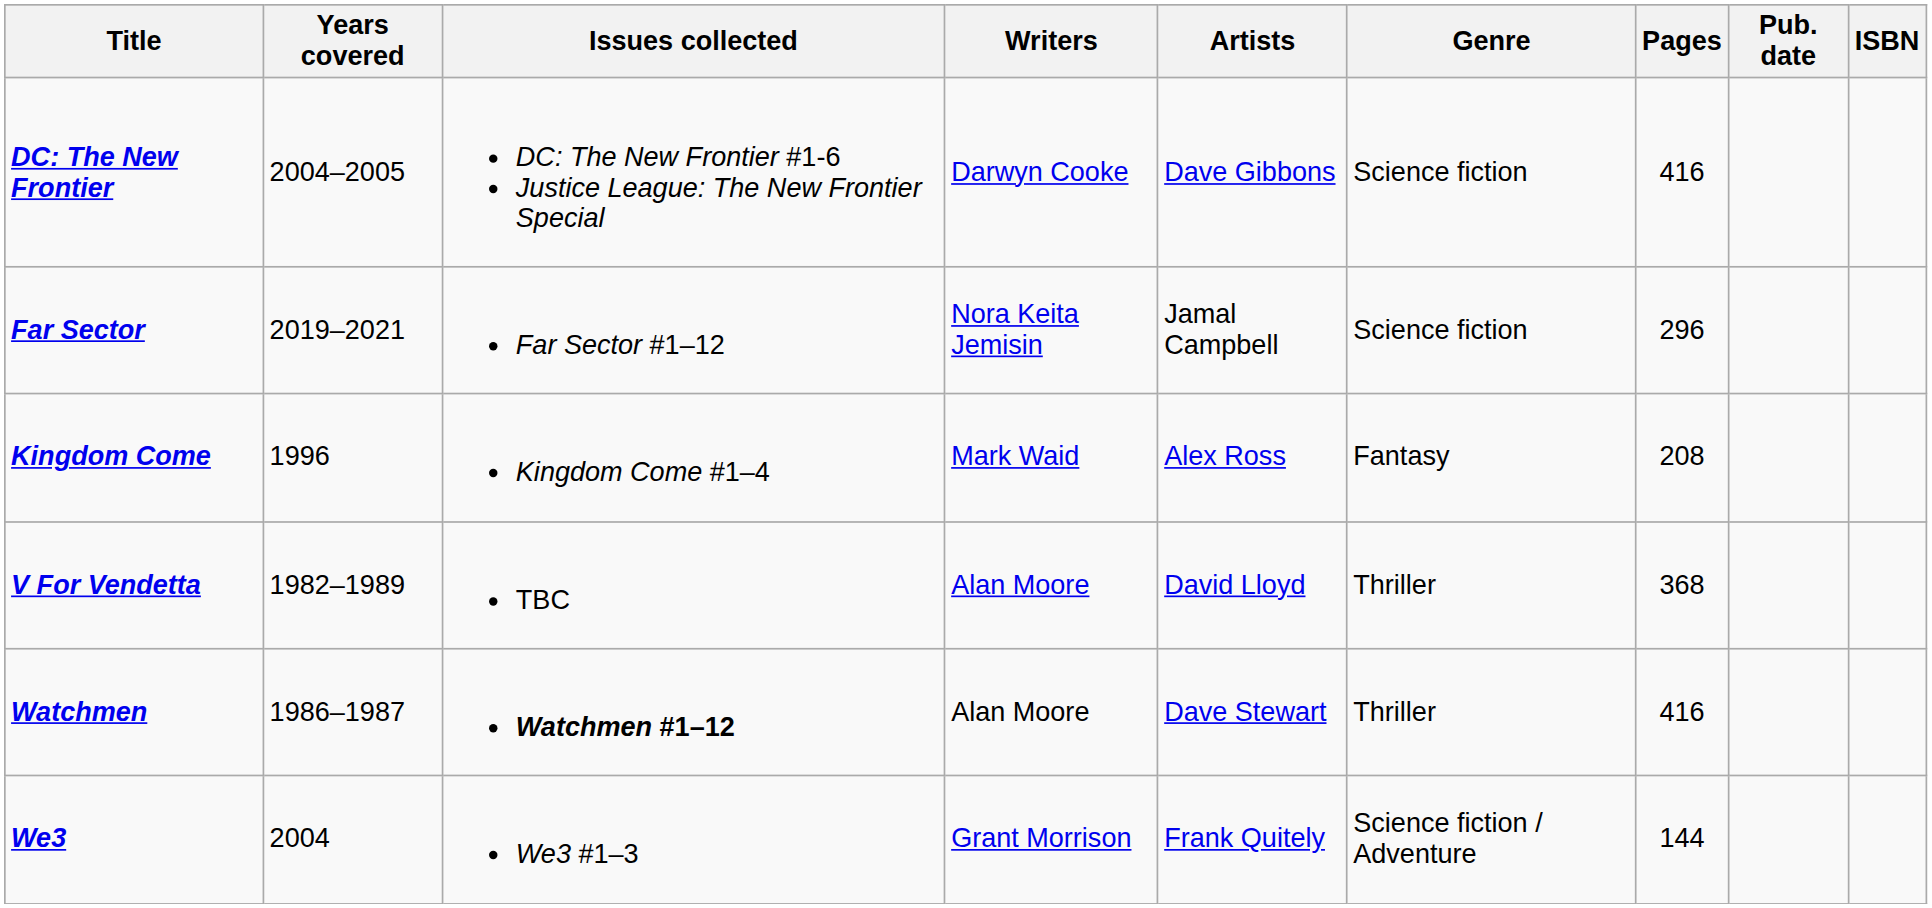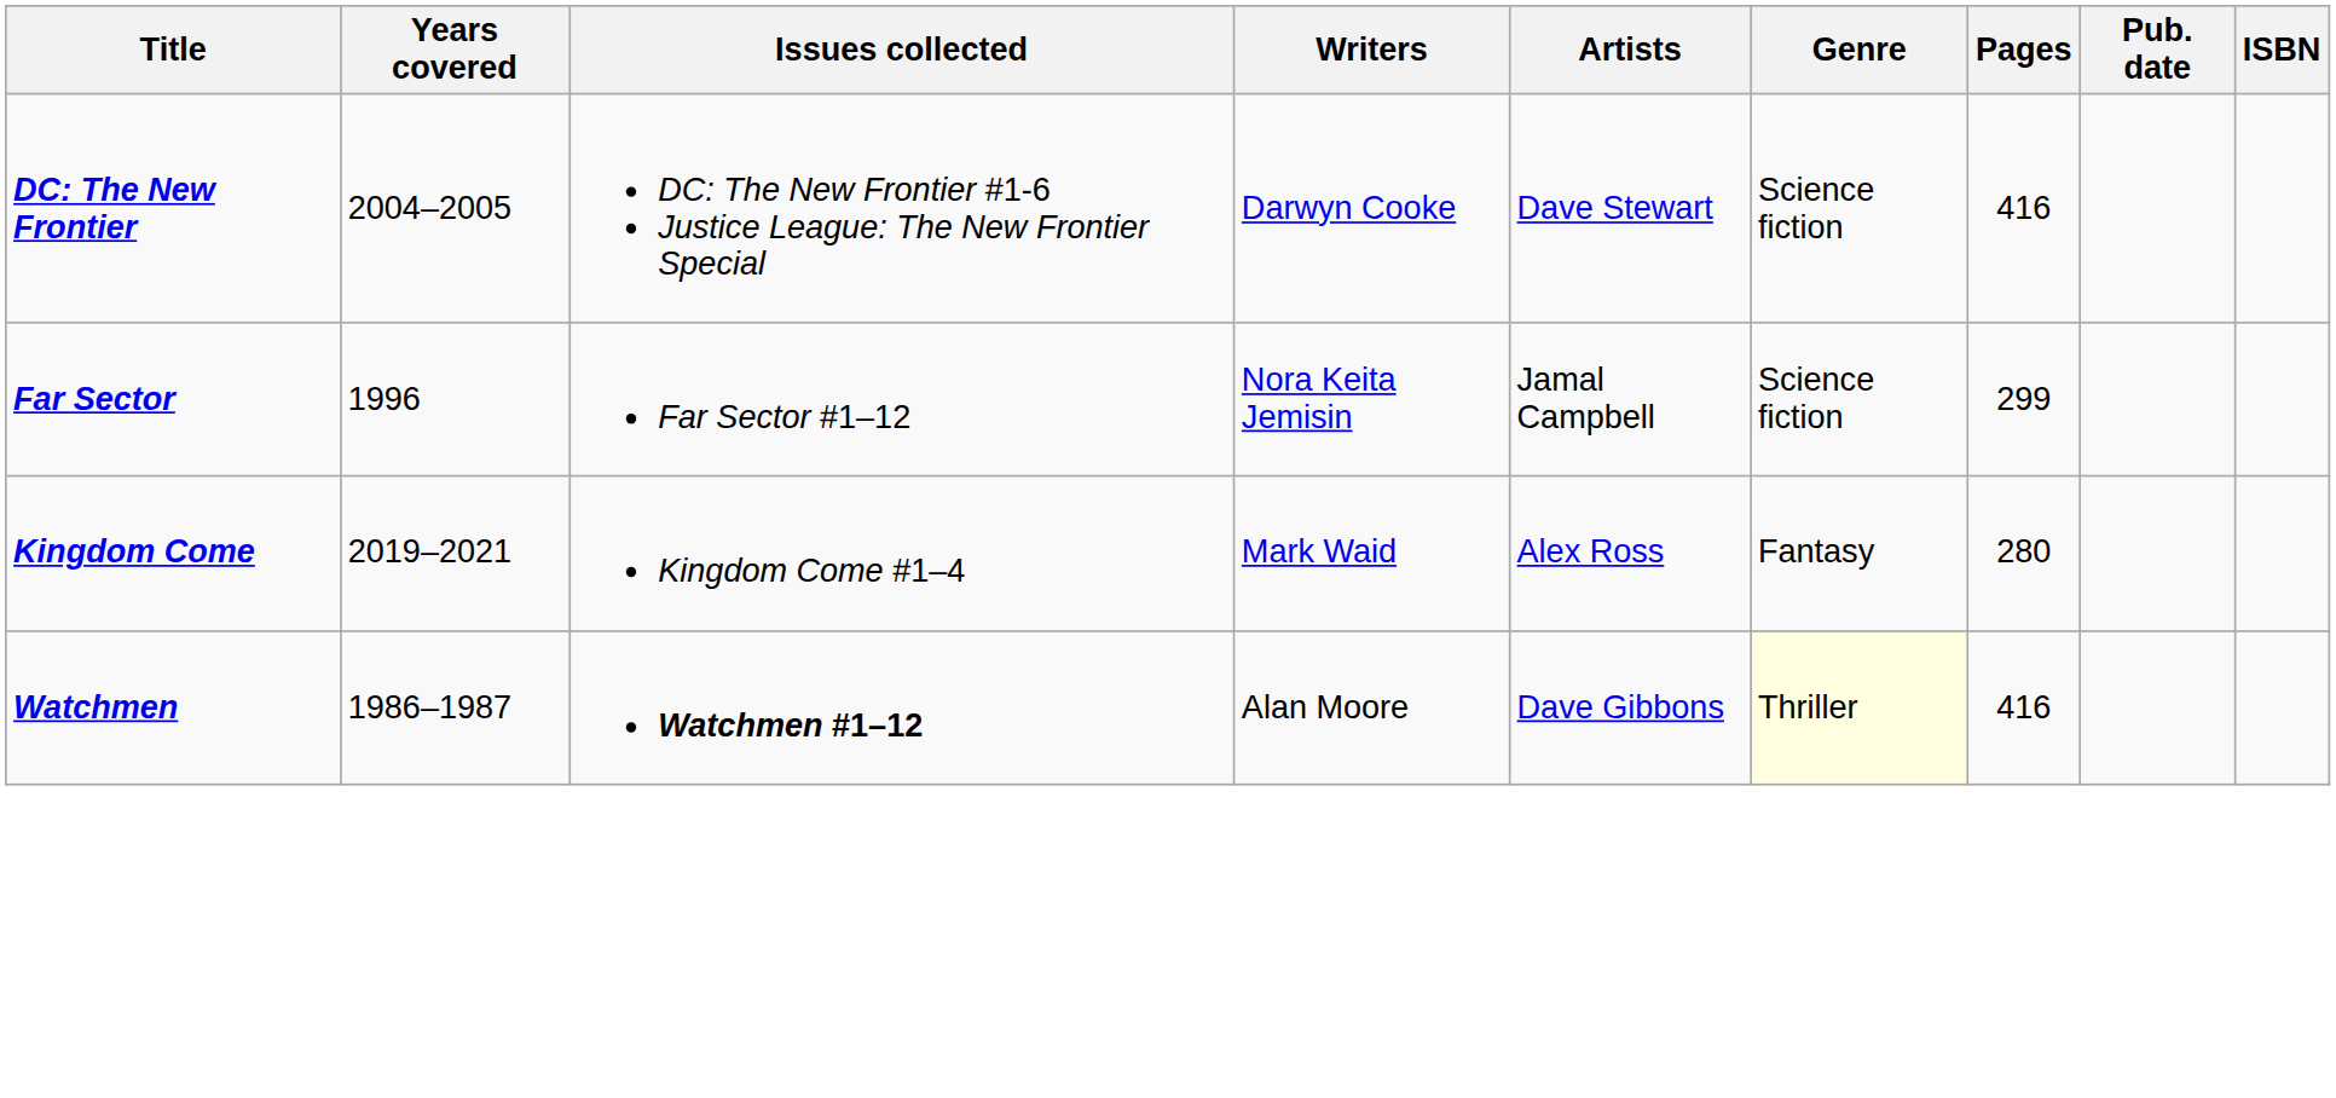DC: The New Frontier | Artists: Dave Gibbons -> Dave Stewart
Far Sector | Years covered: 2019–2021 -> 1996
Far Sector | Pages: 296 -> 299
Kingdom Come | Years covered: 1996 -> 2019–2021
Kingdom Come | Pages: 208 -> 280
- row: V For Vendetta | 1982–1989 | TBC | Alan Moore | David Lloyd | Thriller | 368
Watchmen | Artists: Dave Stewart -> Dave Gibbons
Watchmen | Genre: no background -> lightyellow background
- row: We3 | 2004 | We3 #1–3 | Grant Morrison | Frank Quitely | Science fiction / Adventure | 144
